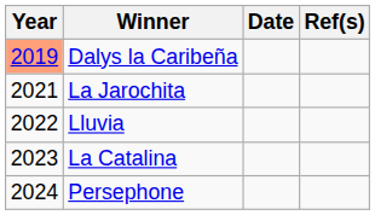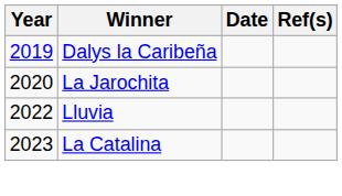Dalys la Caribeña | Year: lightsalmon background -> no background
La Jarochita | Year: 2021 -> 2020
- row: 2024 | Persephone
